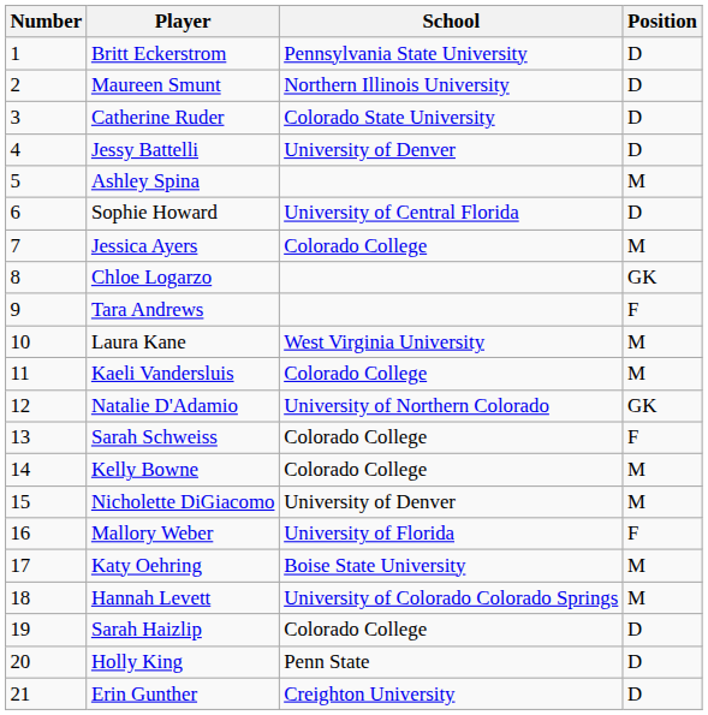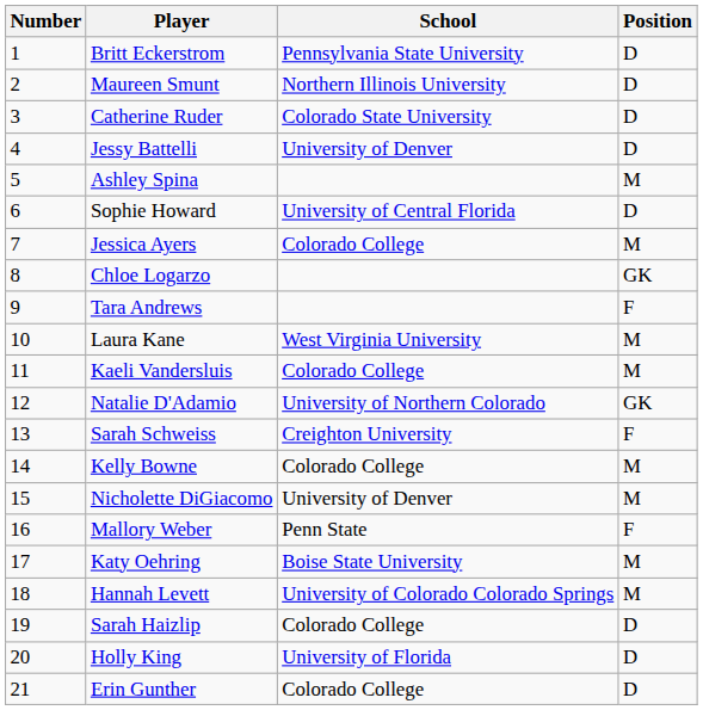Sarah Schweiss | School: Colorado College -> Creighton University
Mallory Weber | School: University of Florida -> Penn State
Holly King | School: Penn State -> University of Florida
Erin Gunther | School: Creighton University -> Colorado College
